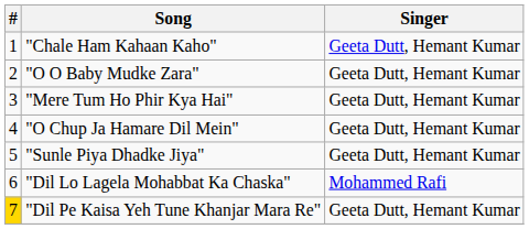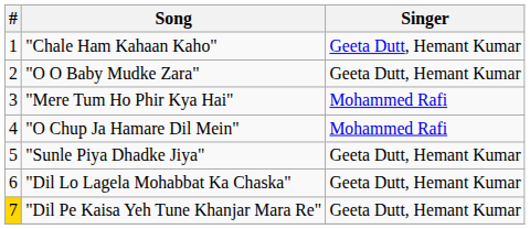"Mere Tum Ho Phir Kya Hai" | Singer: Geeta Dutt, Hemant Kumar -> Mohammed Rafi
"O Chup Ja Hamare Dil Mein" | Singer: Geeta Dutt, Hemant Kumar -> Mohammed Rafi
"Dil Lo Lagela Mohabbat Ka Chaska" | Singer: Mohammed Rafi -> Geeta Dutt, Hemant Kumar
